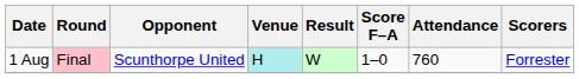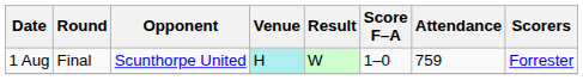1 Aug | Round: pink background -> no background
1 Aug | Attendance: 760 -> 759
